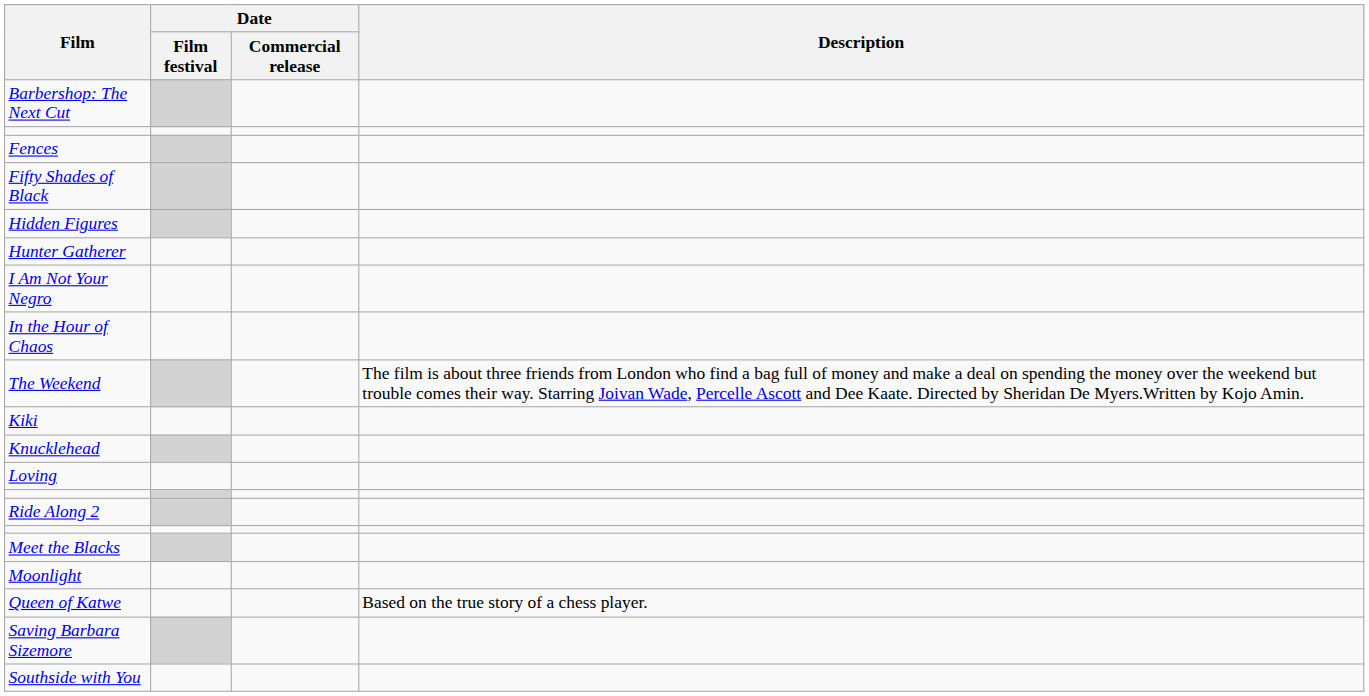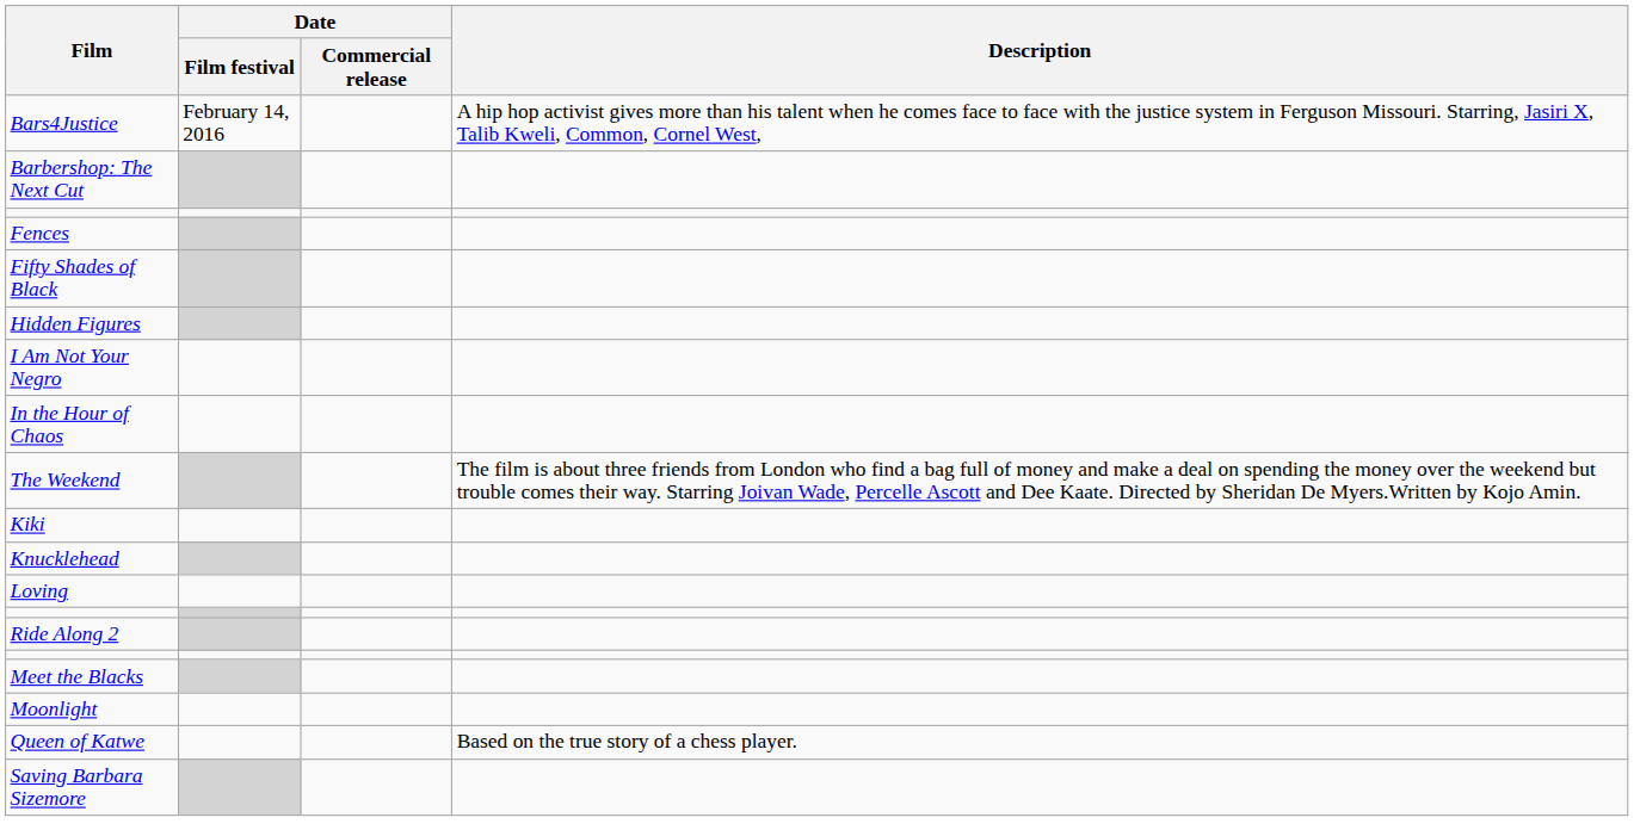+ row: Bars4Justice | February 14, 2016 | A hip hop activist gives more than his talent when he comes face to face with the justice system in Ferguson Missouri. Starring, Jasiri X, Talib Kweli, Common, Cornel West,
- row: Hunter Gatherer
- row: Southside with You
